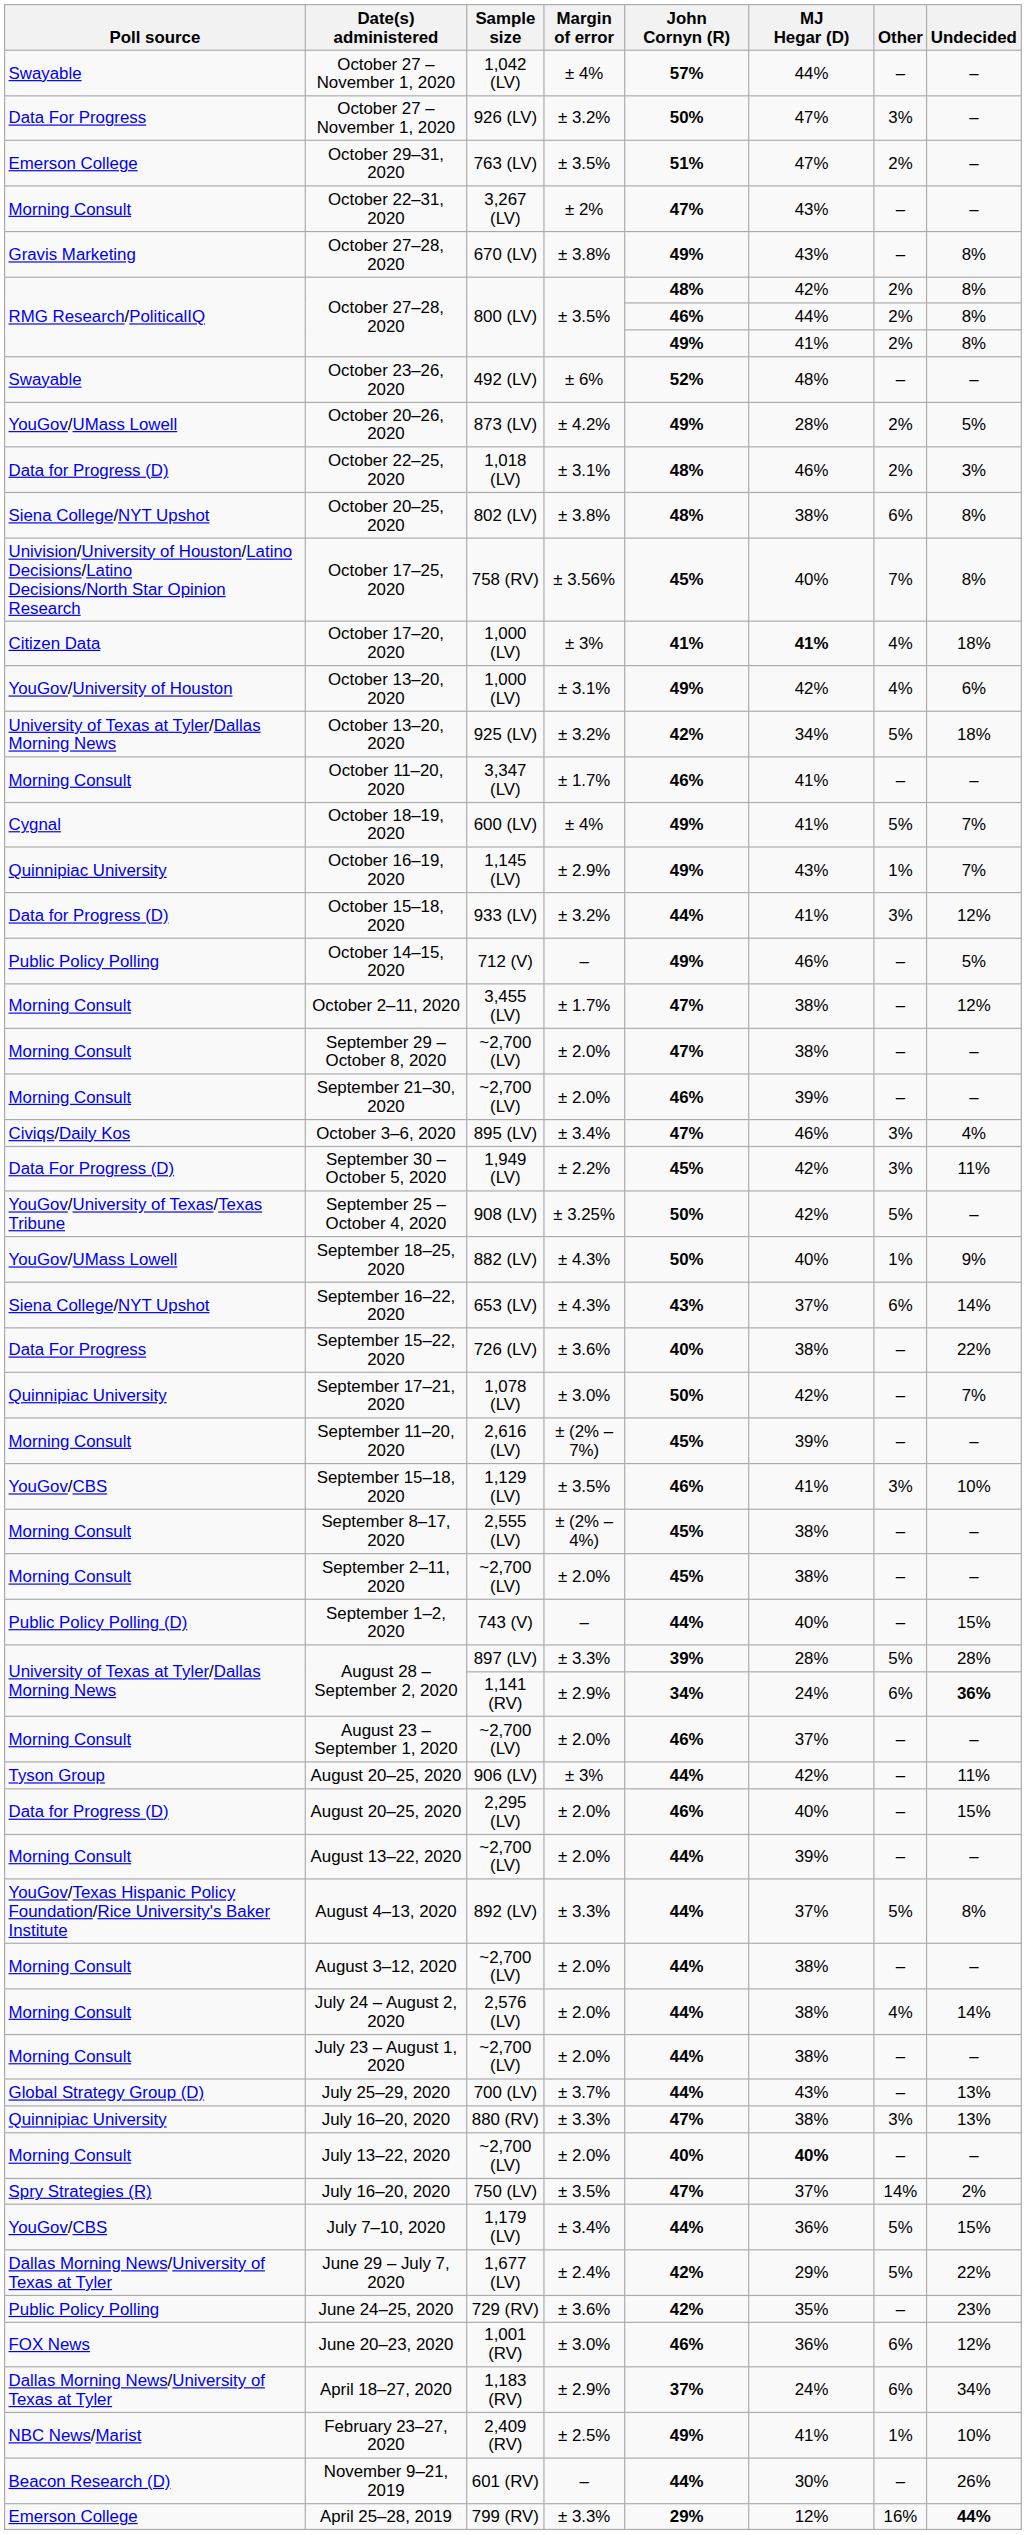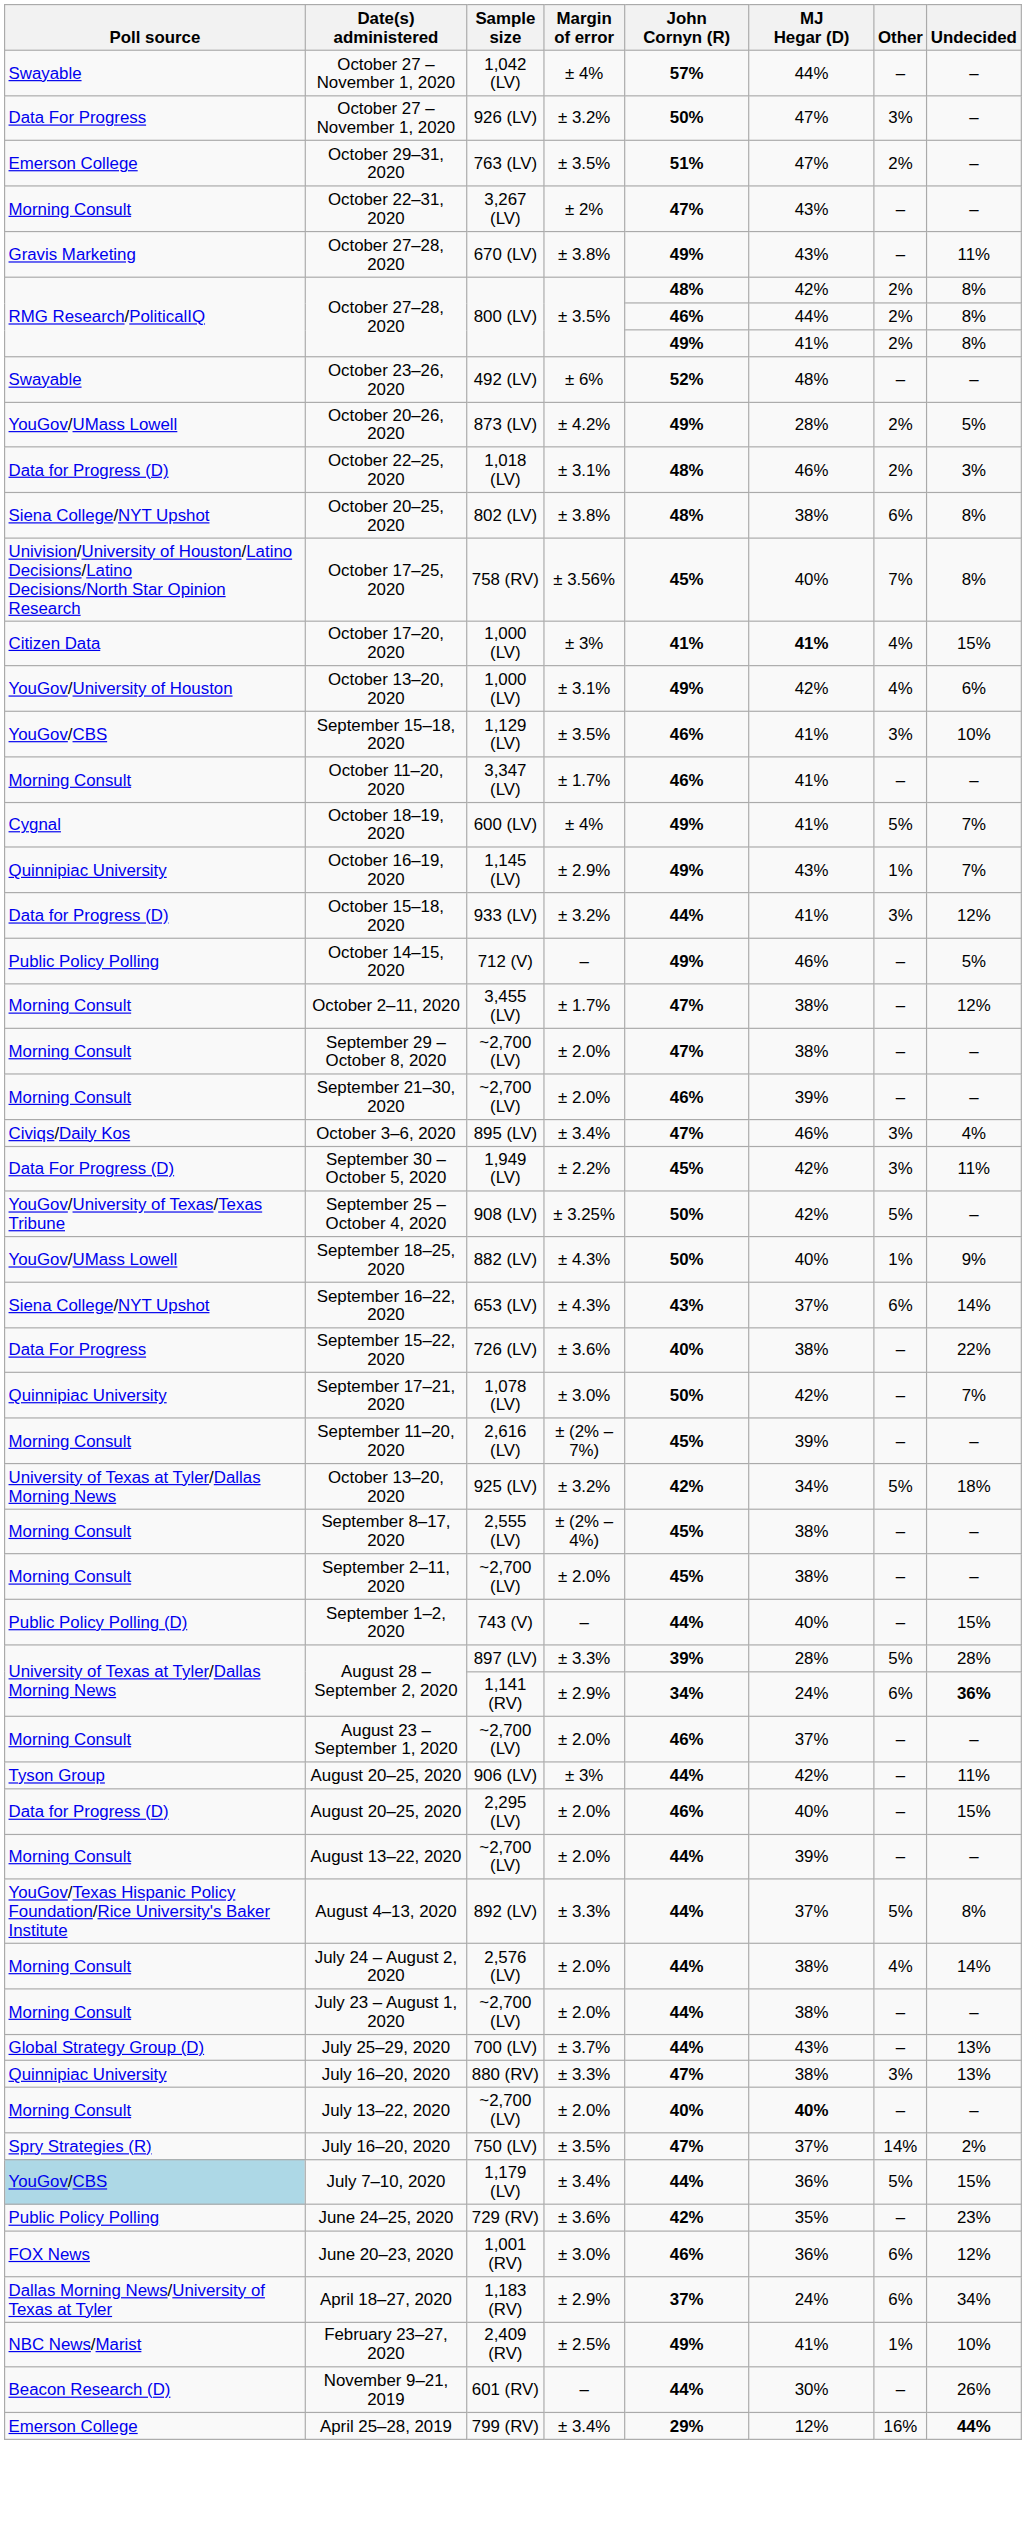October 27–28, 2020 / 670 (LV) | Undecided: 8% -> 11%
October 17–20, 2020 | Undecided: 18% -> 15%
rows swapped: October 13–20, 2020 / 925 (LV) <-> September 15–18, 2020
- row: Morning Consult | August 3–12, 2020 | ~2,700 (LV) | ± 2.0% | 44% | 38% | – | –
July 7–10, 2020 | Poll source: no background -> lightblue background
- row: Dallas Morning News/University of Texas at Tyler | June 29 – July 7, 2020 | 1,677 (LV) | ± 2.4% | 42% | 29% | 5% | 22%
April 25–28, 2019 | Margin of error: ± 3.3% -> ± 3.4%
